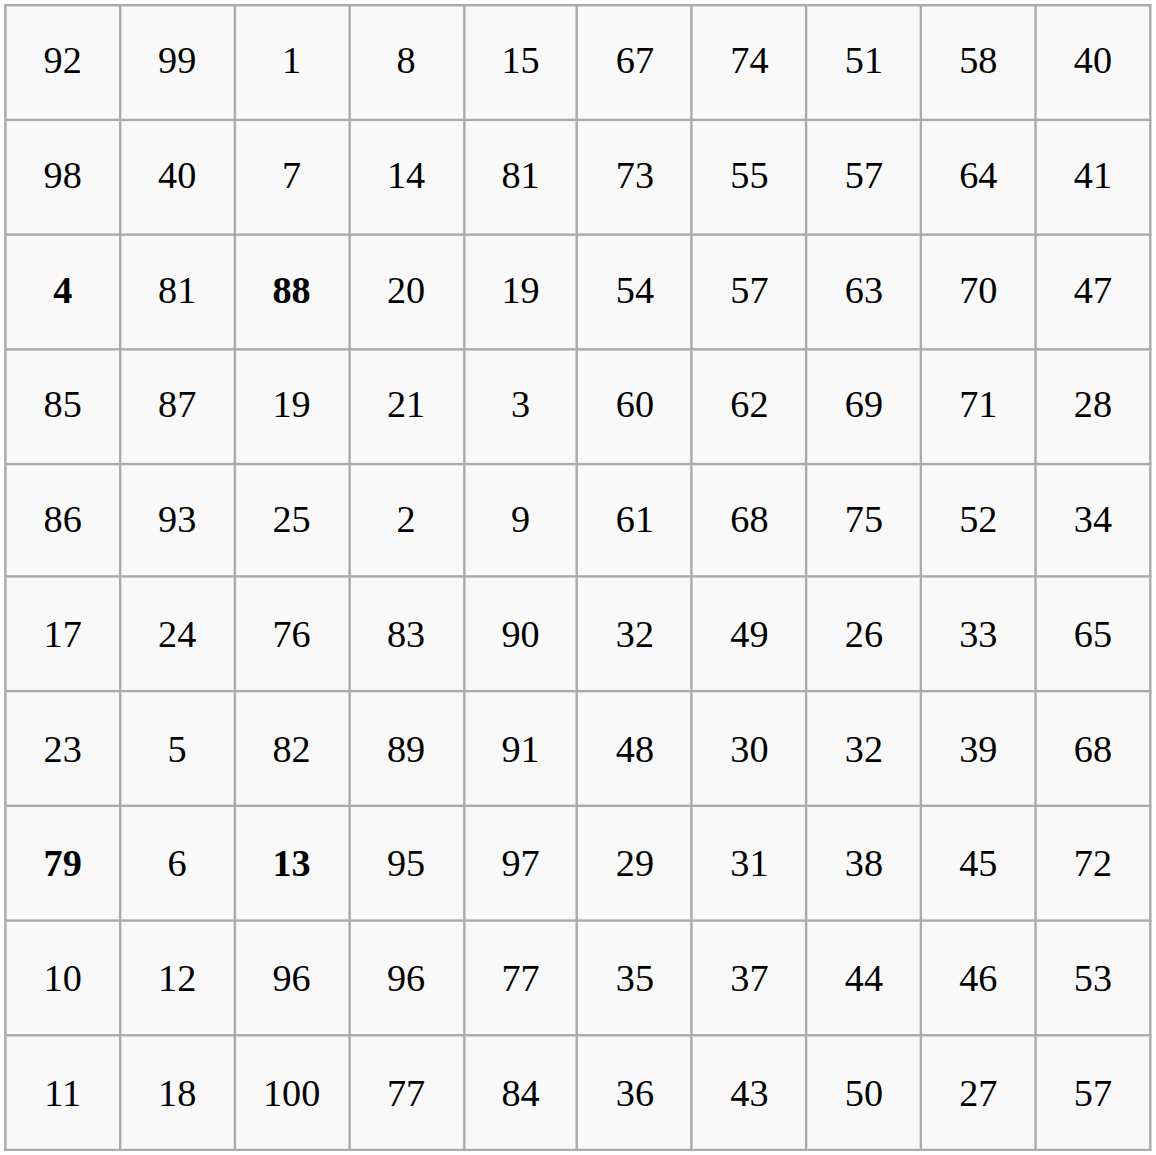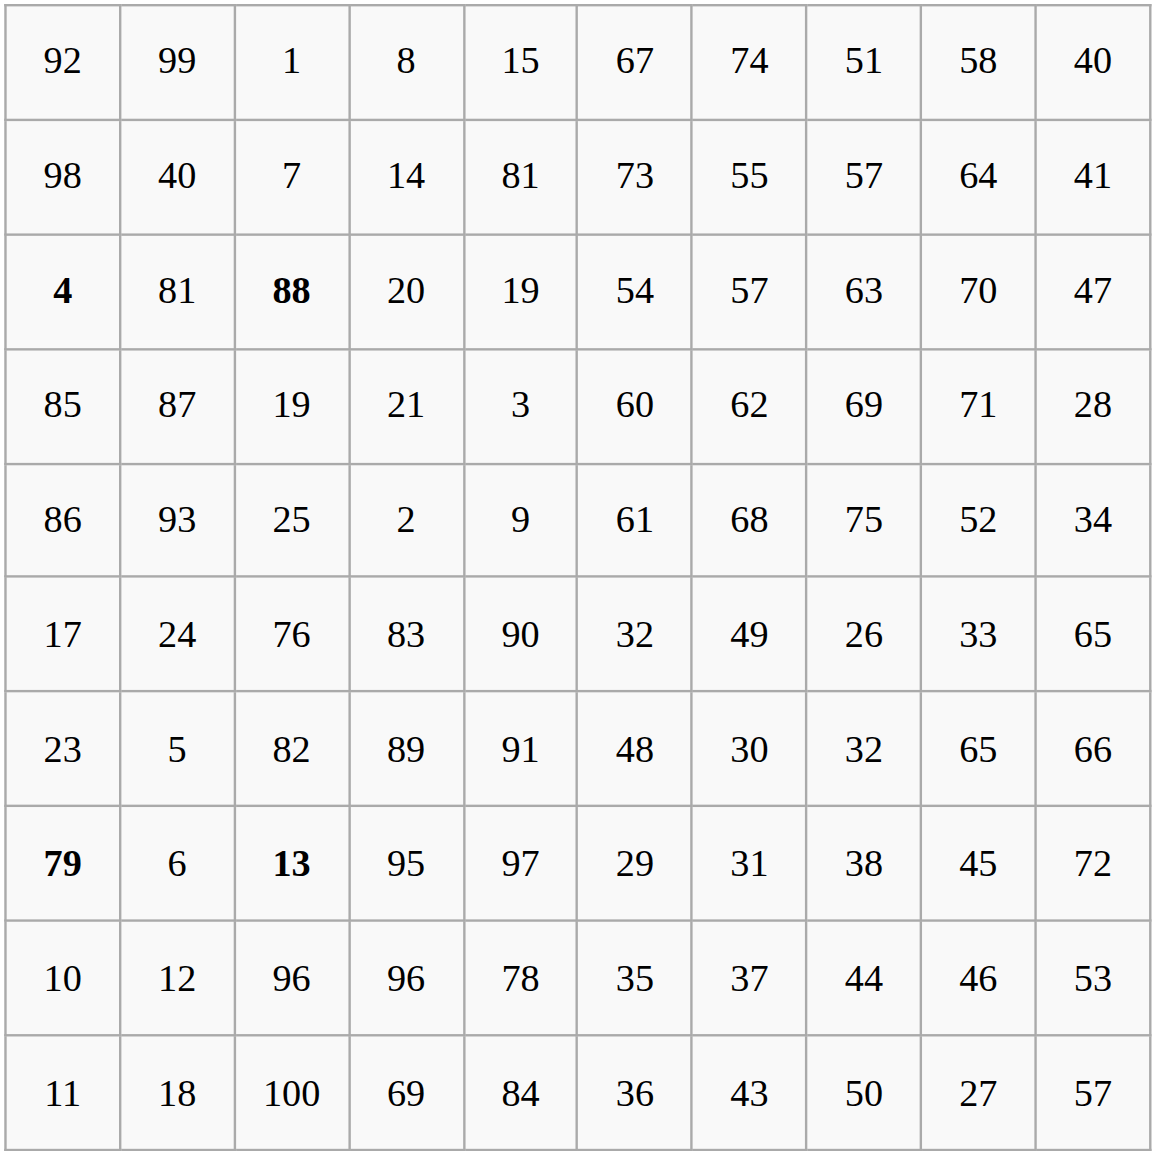23 | column 9: 39 -> 65
23 | column 10: 68 -> 66
10 | column 5: 77 -> 78
11 | column 4: 77 -> 69
